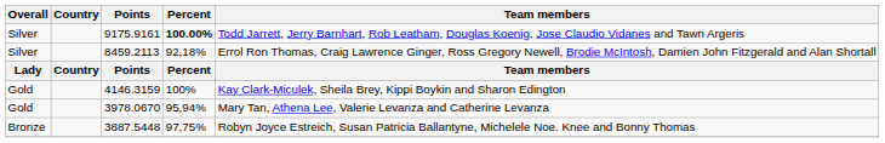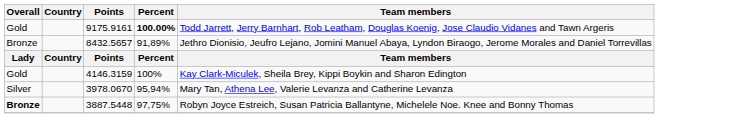9175.9161 | Overall: Silver -> Gold
- row: Silver | 8459.2113 | 92,18% | Errol Ron Thomas, Craig Lawrence Ginger, Ross Gregory Newell, Brodie McIntosh, Damien John Fitzgerald and Alan Shortall
+ row: Bronze | 8432.5657 | 91,89% | Jethro Dionisio, Jeufro Lejano, Jomini Manuel Abaya, Lyndon Biraogo, Jerome Morales and Daniel Torrevillas
3978.0670 | Overall: Gold -> Silver
3887.5448 | Overall: normal -> bold
